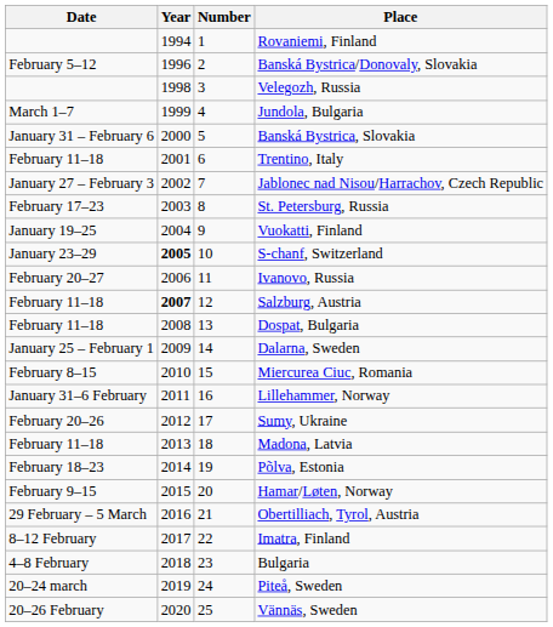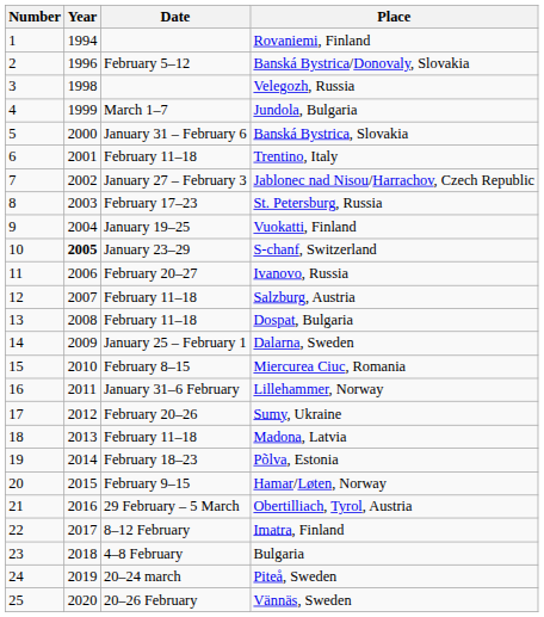columns swapped: Number <-> Date
Salzburg, Austria | Year: bold -> normal
